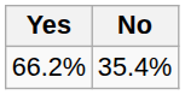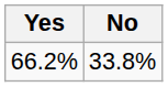66.2% | No: 35.4% -> 33.8%
